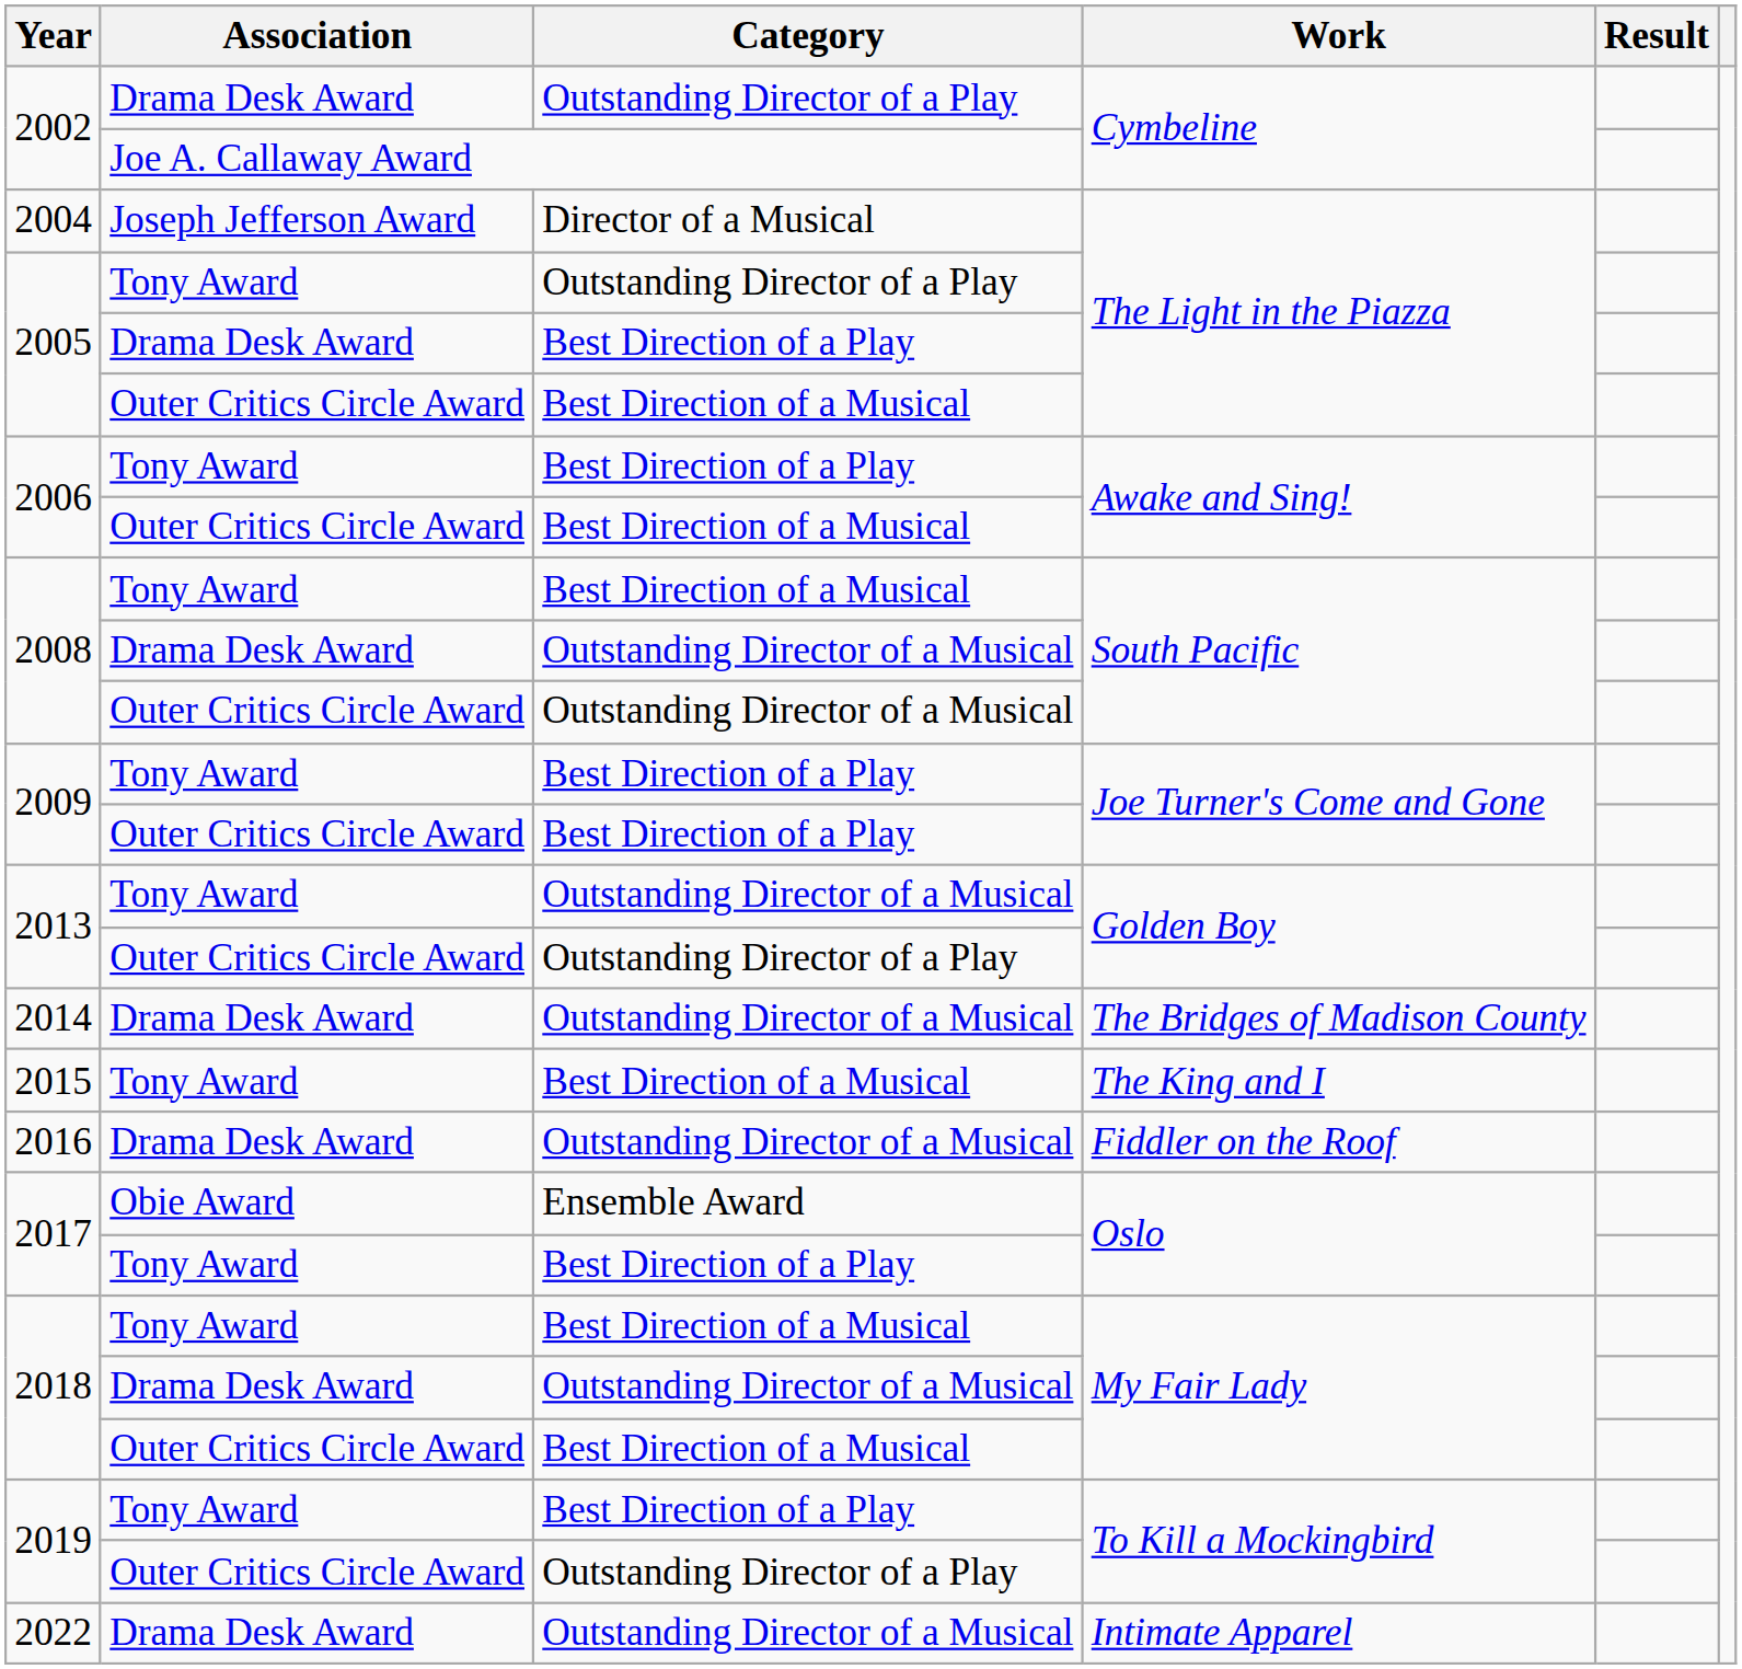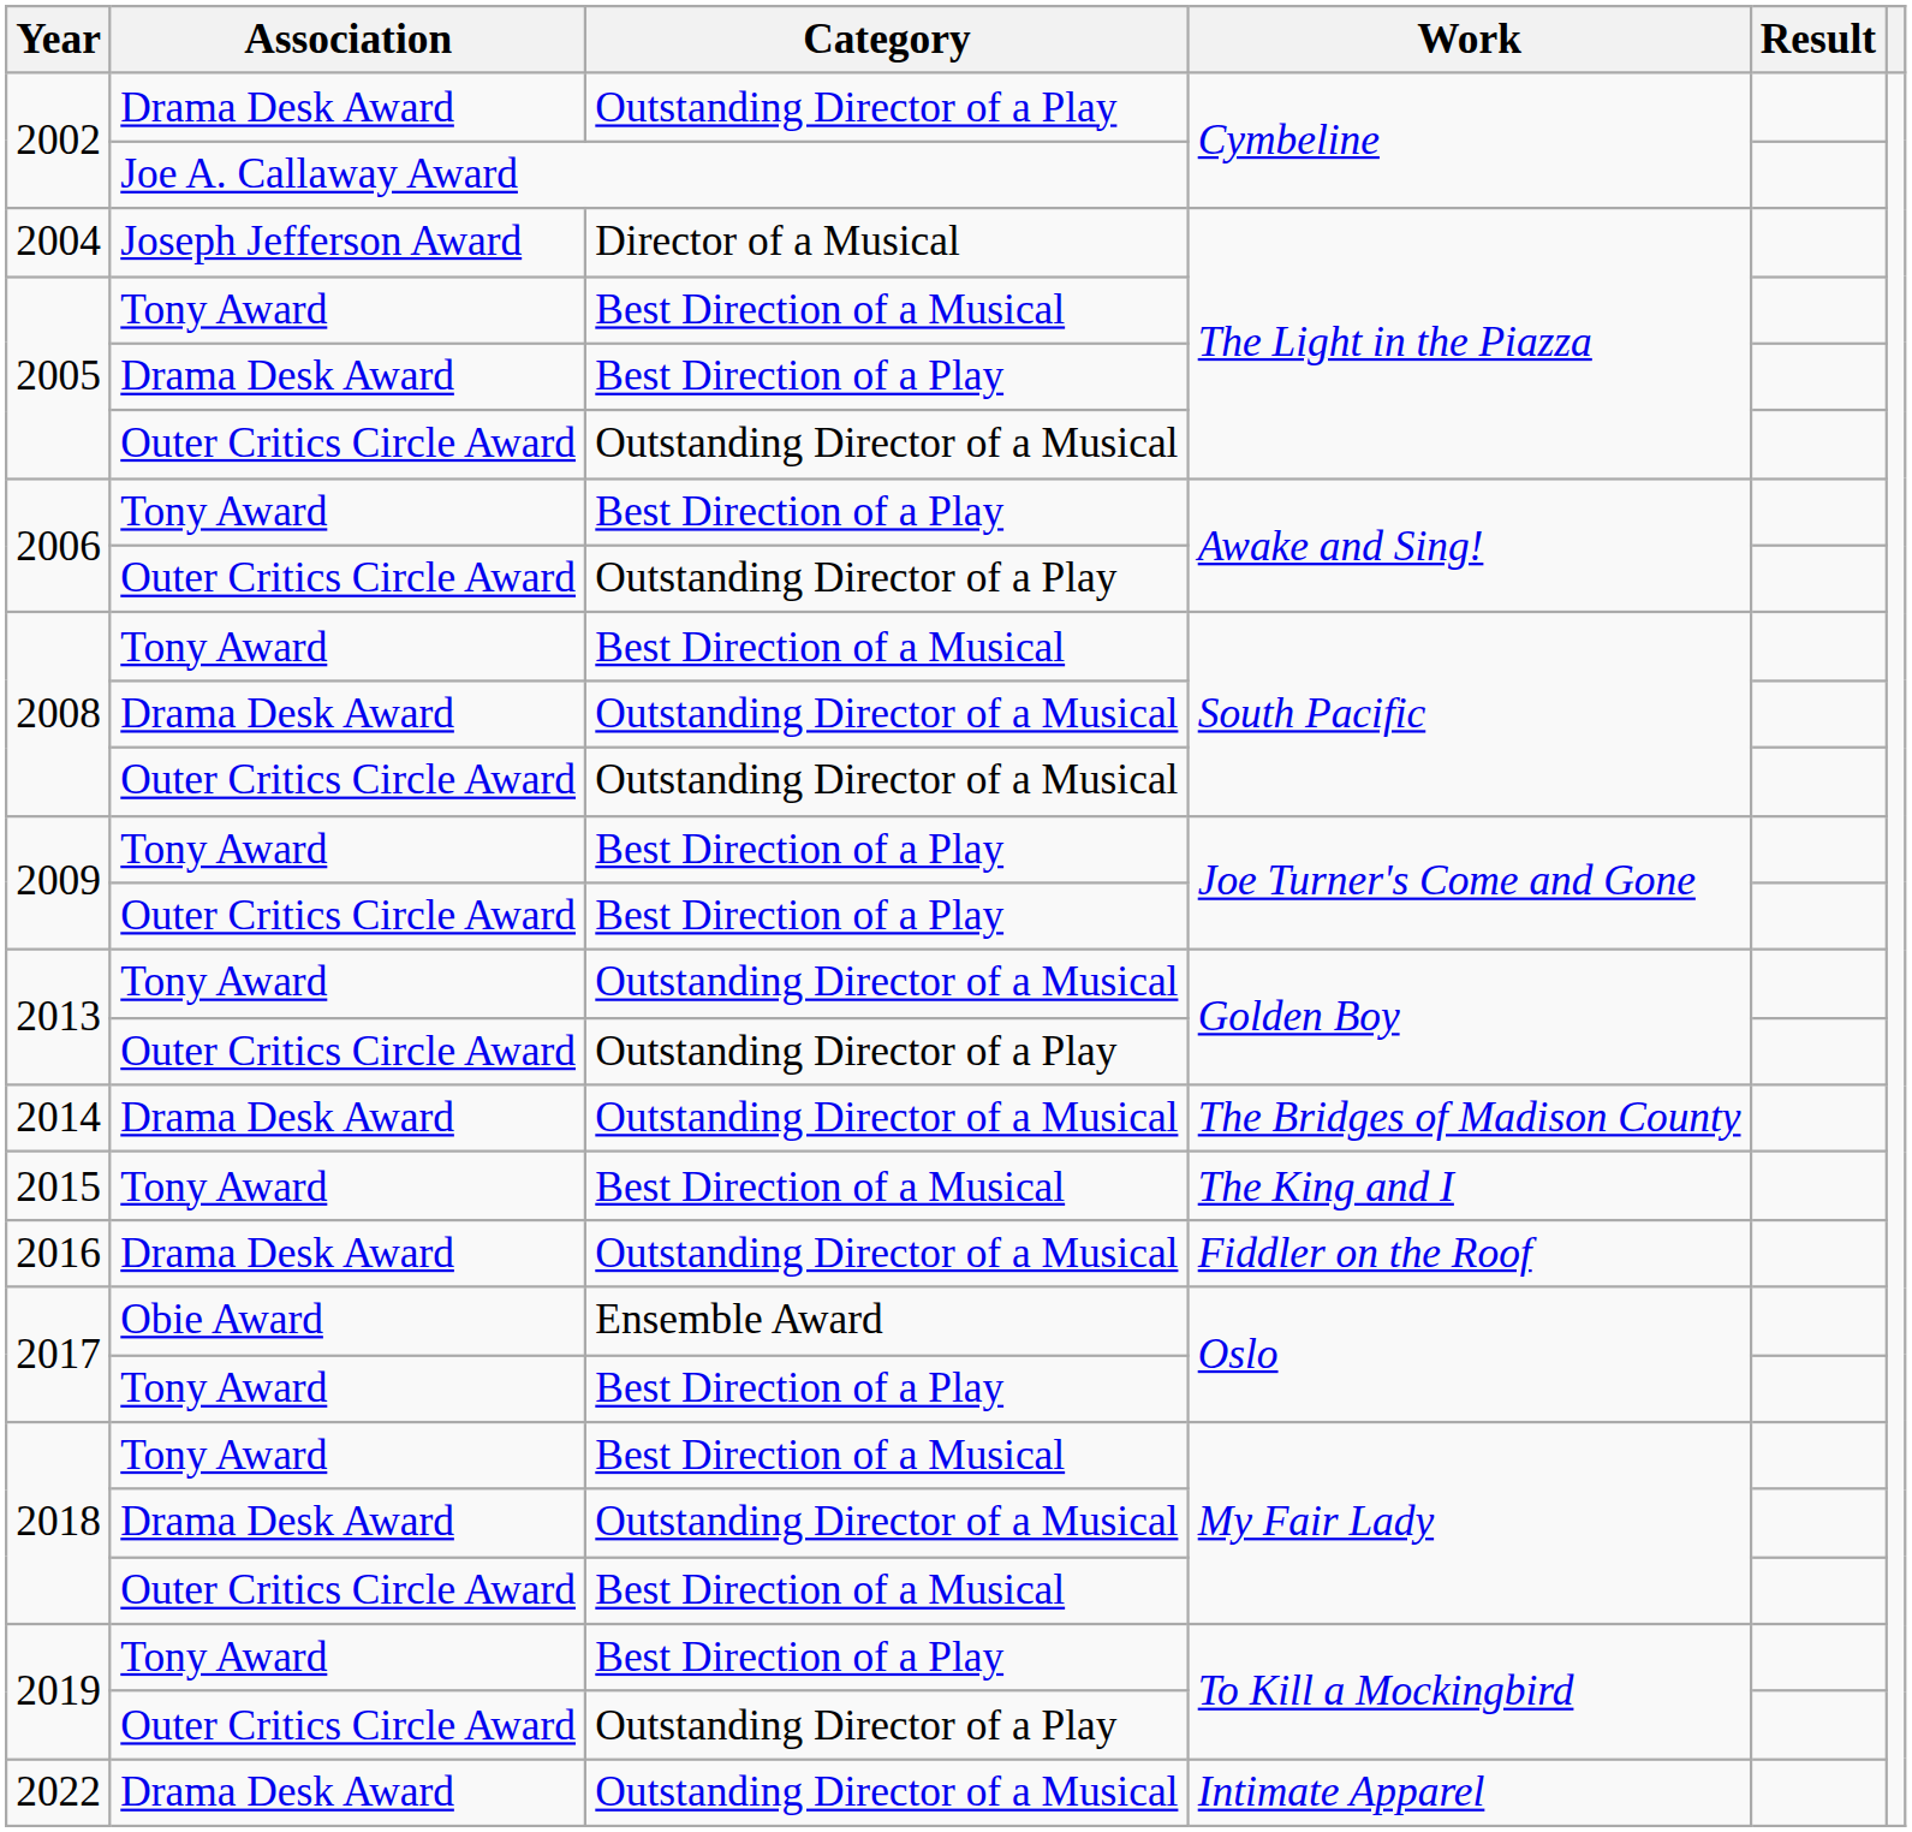2005 / Tony Award | Category: Outstanding Director of a Play -> Best Direction of a Musical
2005 / Outer Critics Circle Award | Category: Best Direction of a Musical -> Outstanding Director of a Musical
2006 / Outer Critics Circle Award | Category: Best Direction of a Musical -> Outstanding Director of a Play
